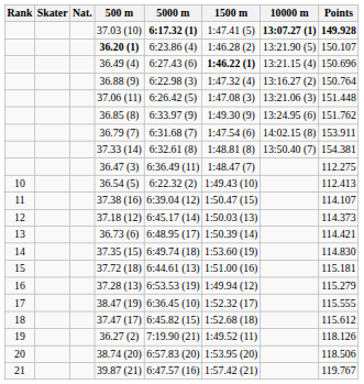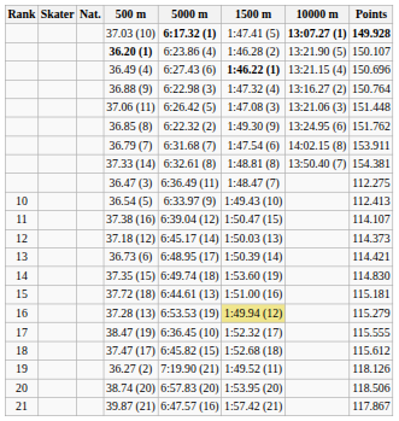36.85 (8) | 5000 m: 6:33.97 (9) -> 6:22.32 (2)
36.54 (5) | 5000 m: 6:22.32 (2) -> 6:33.97 (9)
37.28 (13) | 1500 m: no background -> khaki background
39.87 (21) | Points: 119.767 -> 117.867
